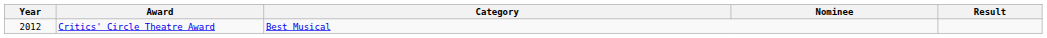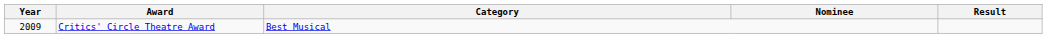Critics' Circle Theatre Award | Year: 2012 -> 2009
